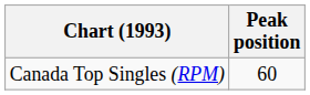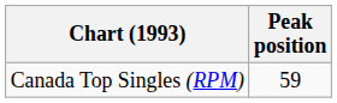Canada Top Singles (RPM) | Peak position: 60 -> 59
